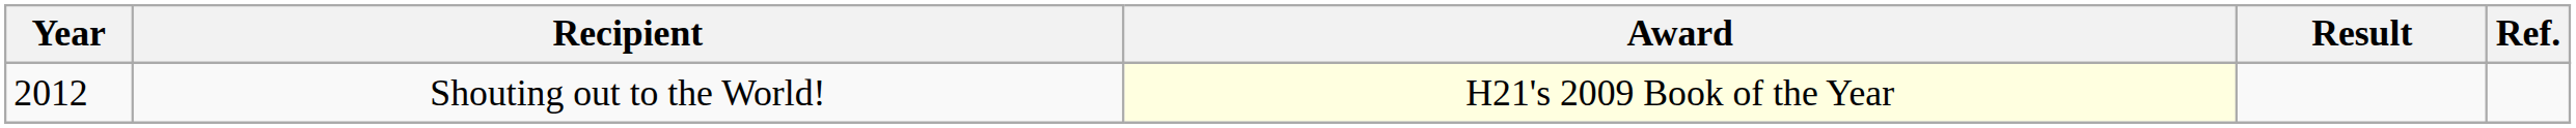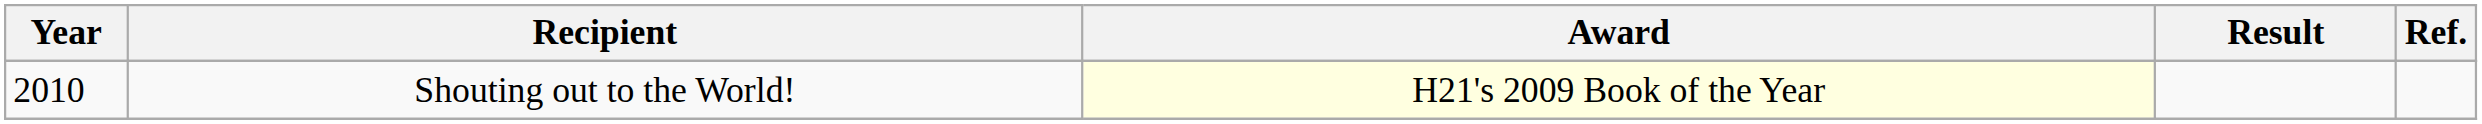Shouting out to the World! | Year: 2012 -> 2010
